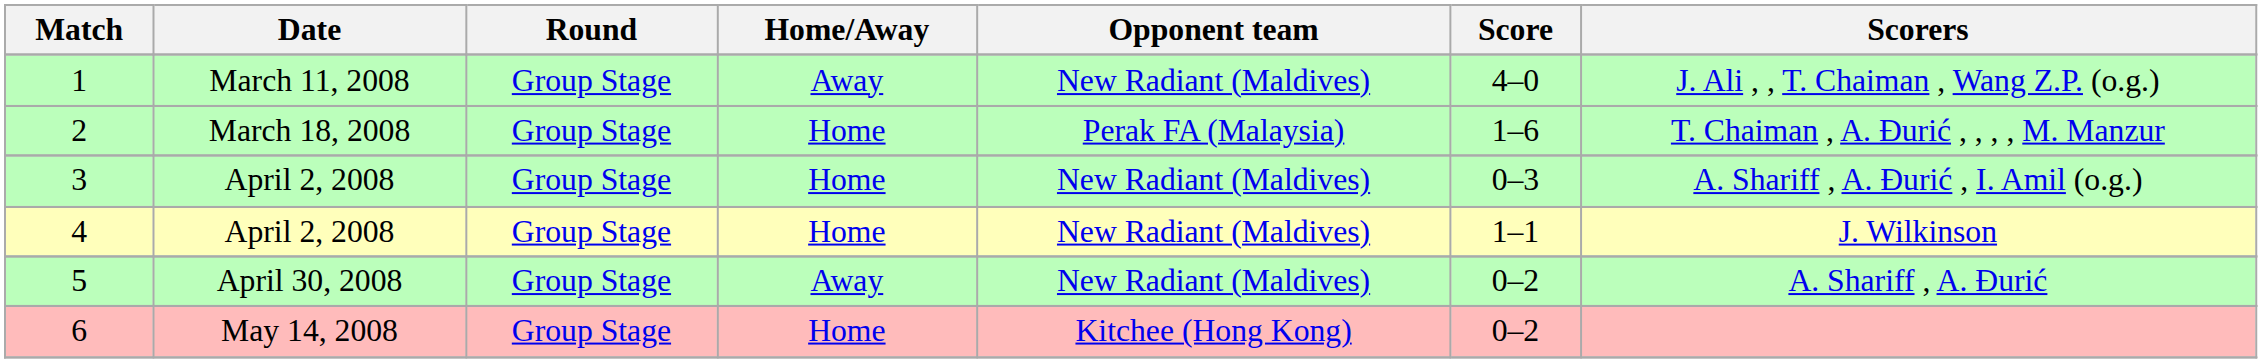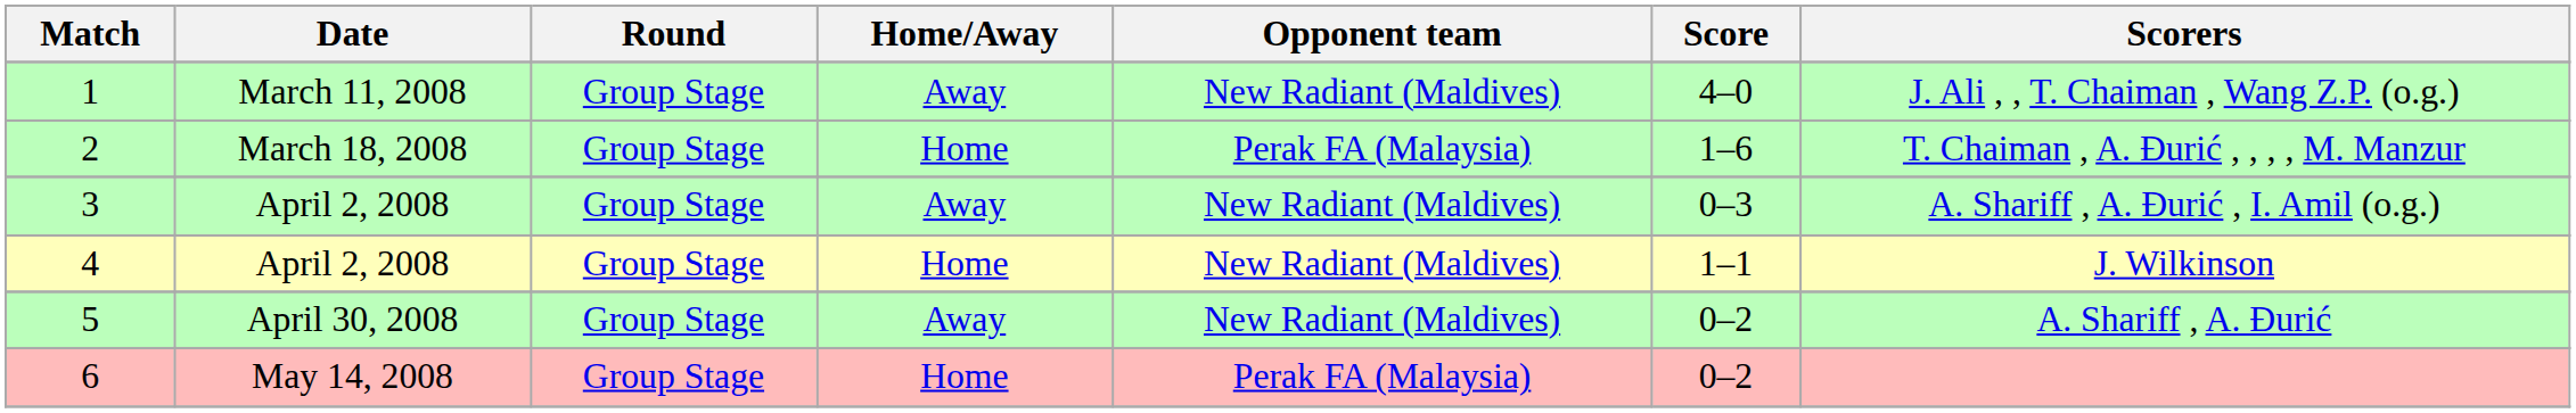3 | Home/Away: Home -> Away
6 | Opponent team: Kitchee (Hong Kong) -> Perak FA (Malaysia)
